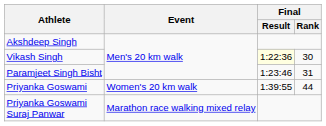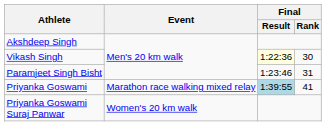Priyanka Goswami | Event: Women's 20 km walk -> Marathon race walking mixed relay
Priyanka Goswami | Final / Result: no background -> lightblue background
Priyanka Goswami | Final / Rank: 44 -> 41
Priyanka Goswami Suraj Panwar | Event: Marathon race walking mixed relay -> Women's 20 km walk
